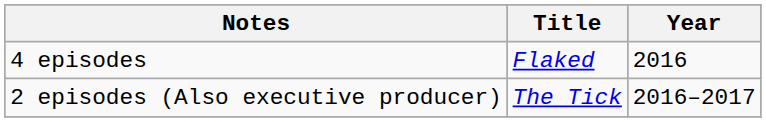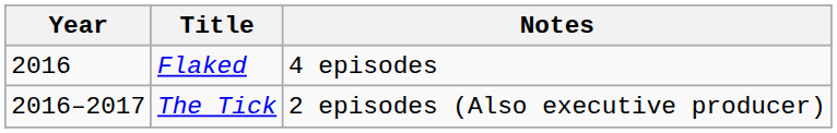columns swapped: Year <-> Notes
